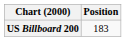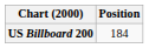US Billboard 200 | Position: 183 -> 184
